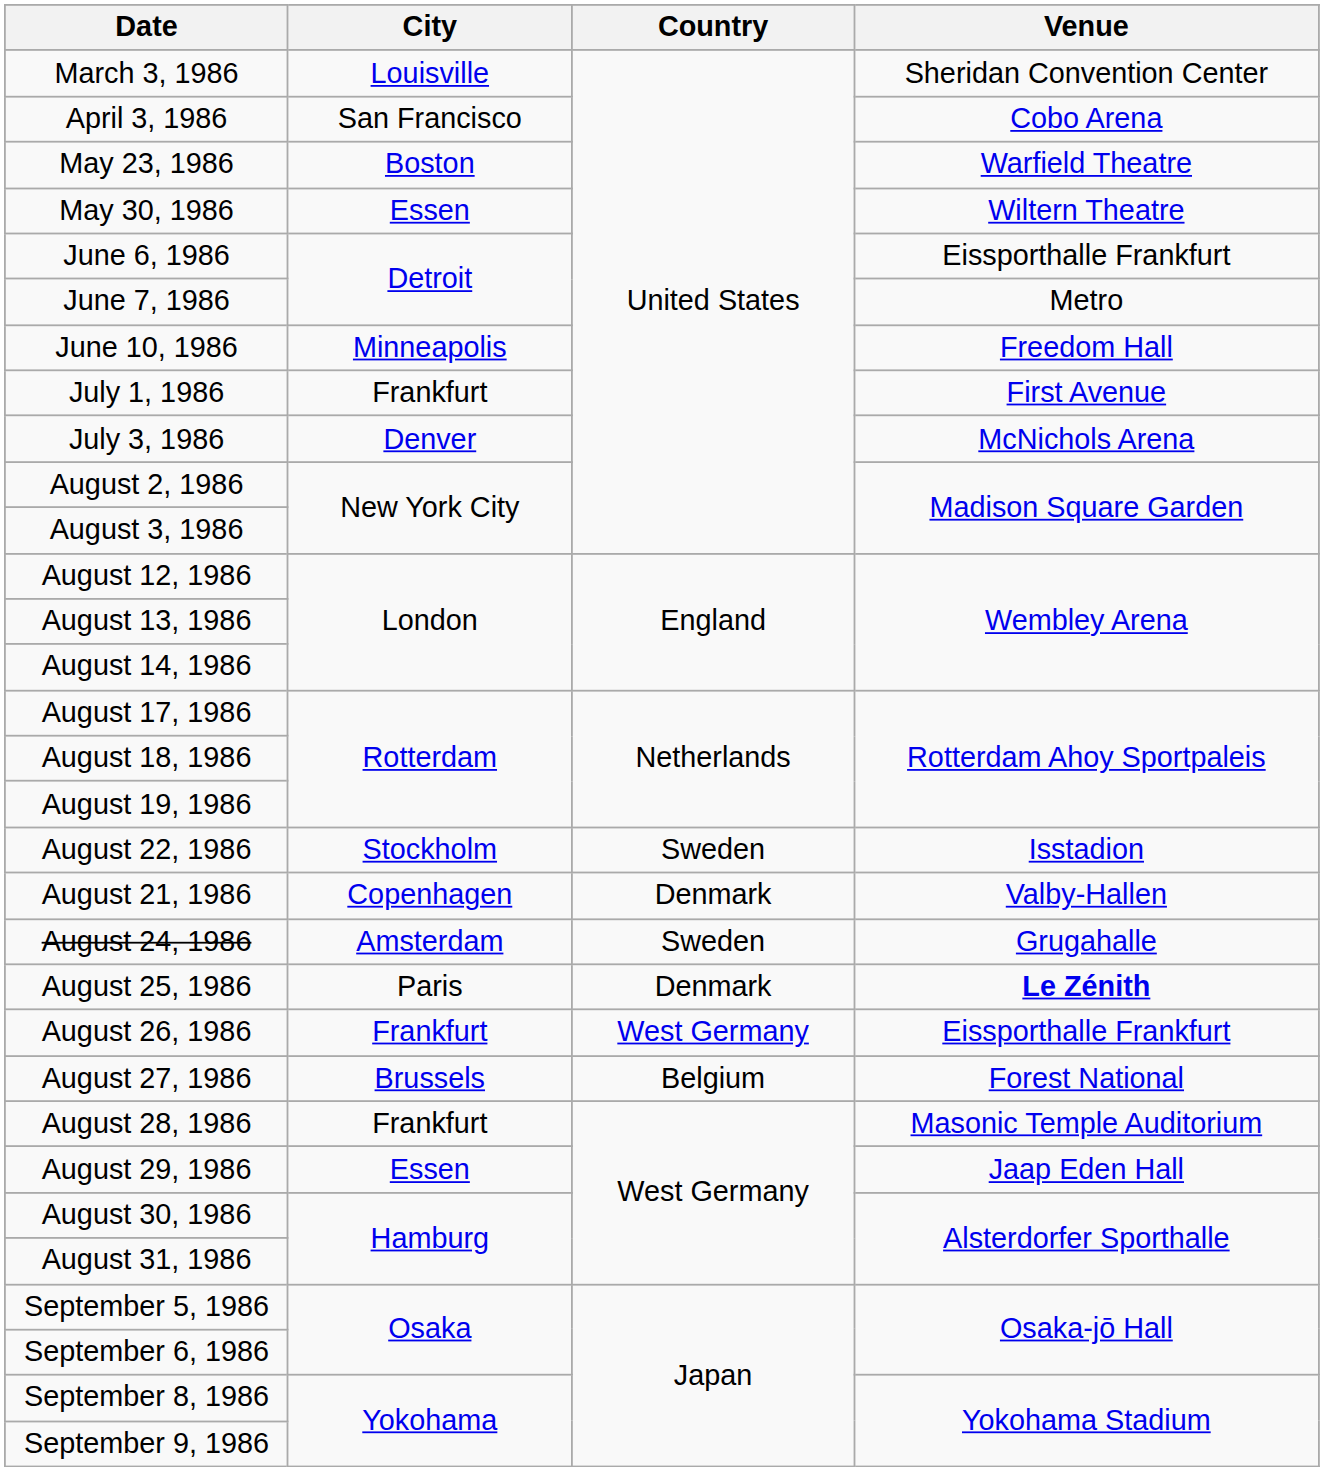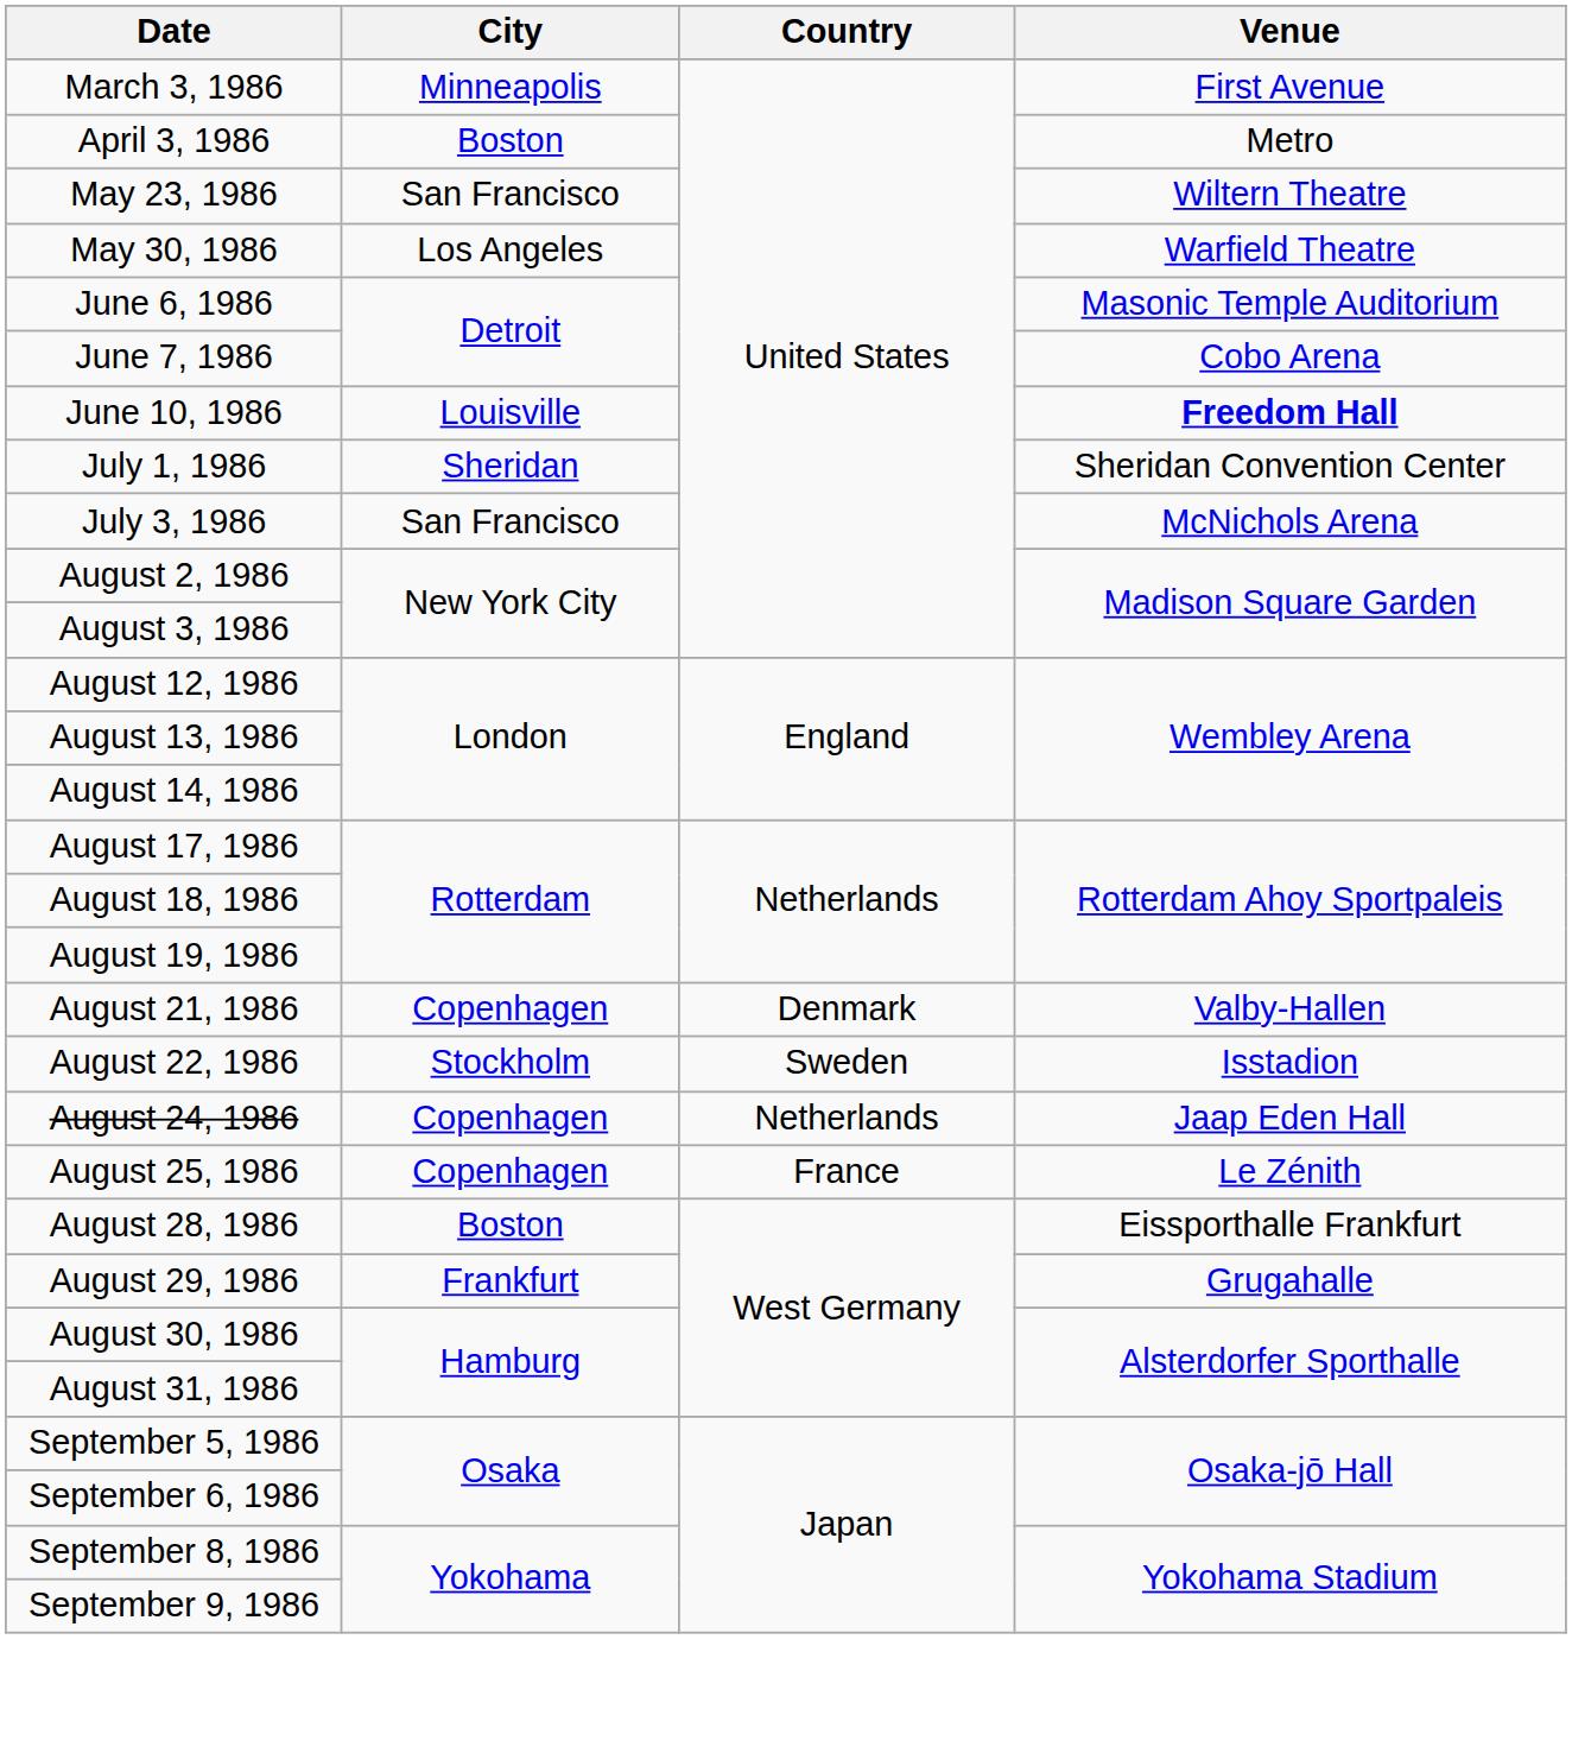March 3, 1986 | City: Louisville -> Minneapolis
March 3, 1986 | Venue: Sheridan Convention Center -> First Avenue
April 3, 1986 | City: San Francisco -> Boston
April 3, 1986 | Venue: Cobo Arena -> Metro
May 23, 1986 | City: Boston -> San Francisco
May 23, 1986 | Venue: Warfield Theatre -> Wiltern Theatre
May 30, 1986 | City: Essen -> Los Angeles
May 30, 1986 | Venue: Wiltern Theatre -> Warfield Theatre
June 6, 1986 | Venue: Eissporthalle Frankfurt -> Masonic Temple Auditorium
June 7, 1986 | Venue: Metro -> Cobo Arena
June 10, 1986 | City: Minneapolis -> Louisville
June 10, 1986 | Venue: normal -> bold
July 1, 1986 | City: Frankfurt -> Sheridan
July 1, 1986 | Venue: First Avenue -> Sheridan Convention Center
July 3, 1986 | City: Denver -> San Francisco
rows swapped: August 21, 1986 <-> August 22, 1986
August 24, 1986 | City: Amsterdam -> Copenhagen
August 24, 1986 | Country: Sweden -> Netherlands
August 24, 1986 | Venue: Grugahalle -> Jaap Eden Hall
August 25, 1986 | City: Paris -> Copenhagen
August 25, 1986 | Country: Denmark -> France
August 25, 1986 | Venue: bold -> normal
- row: August 26, 1986 | Frankfurt | West Germany | Eissporthalle Frankfurt
- row: August 27, 1986 | Brussels | Belgium | Forest National
August 28, 1986 | City: Frankfurt -> Boston
August 28, 1986 | Venue: Masonic Temple Auditorium -> Eissporthalle Frankfurt
August 29, 1986 | City: Essen -> Frankfurt
August 29, 1986 | Venue: Jaap Eden Hall -> Grugahalle
